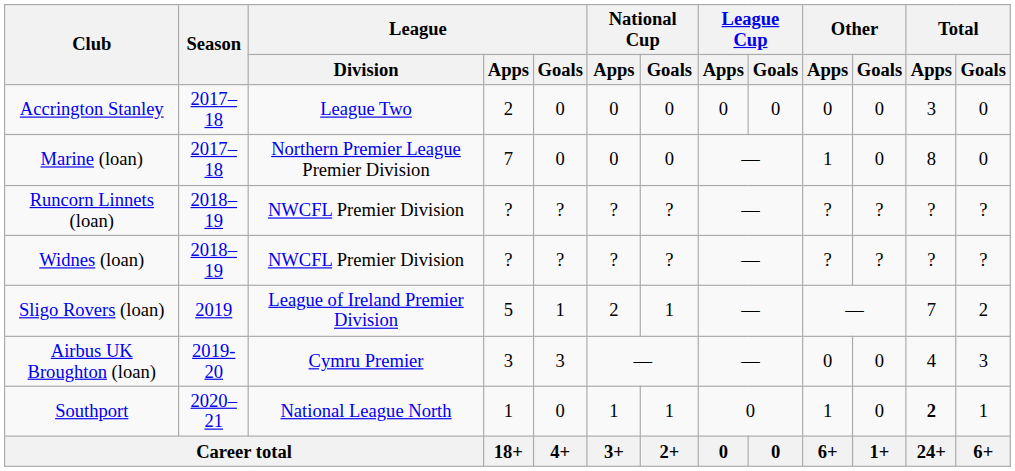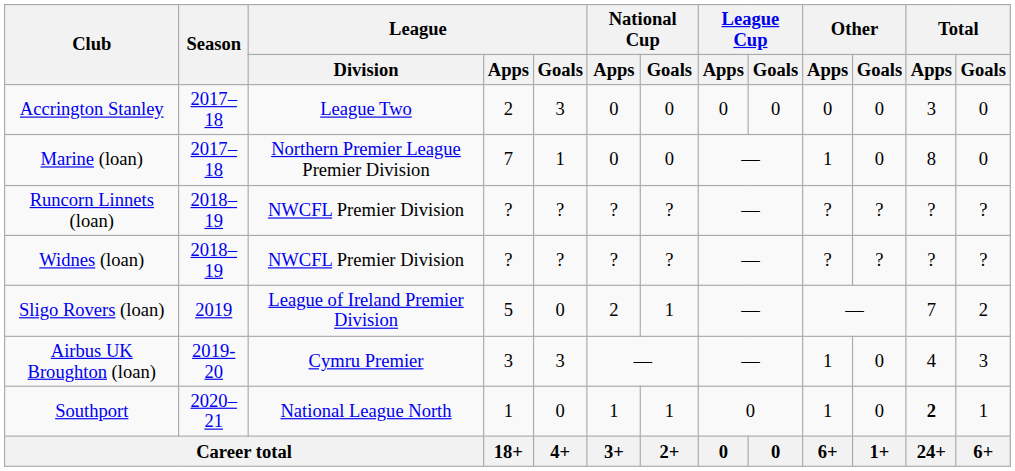Accrington Stanley | League / Goals: 0 -> 3
Marine (loan) | League / Goals: 0 -> 1
Sligo Rovers (loan) | League / Goals: 1 -> 0
Airbus UK Broughton (loan) | Other / Apps: 0 -> 1
